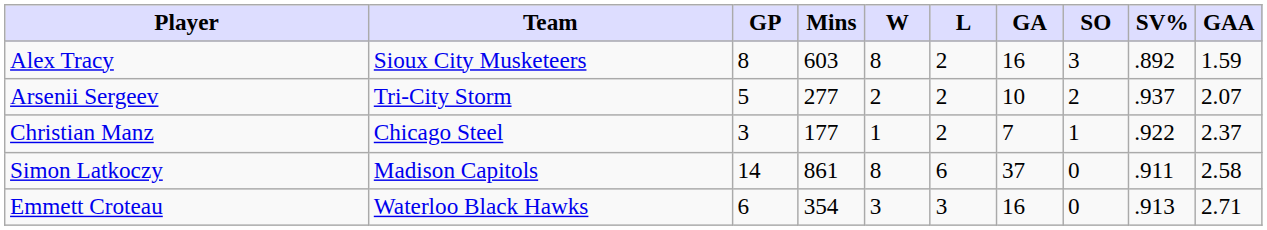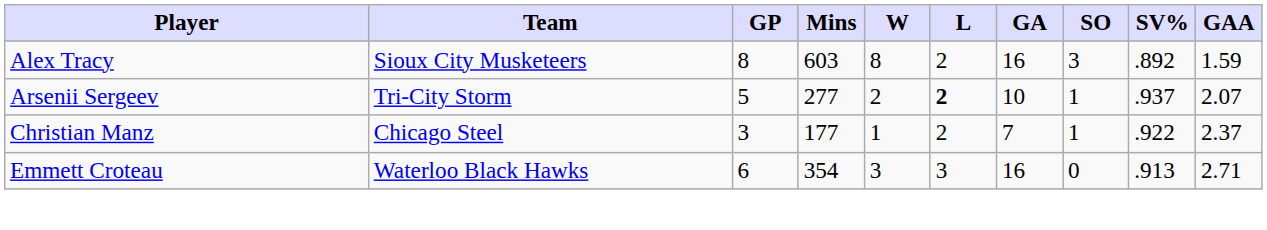Arsenii Sergeev | L: normal -> bold
Arsenii Sergeev | SO: 2 -> 1
- row: Simon Latkoczy | Madison Capitols | 14 | 861 | 8 | 6 | 37 | 0 | .911 | 2.58
